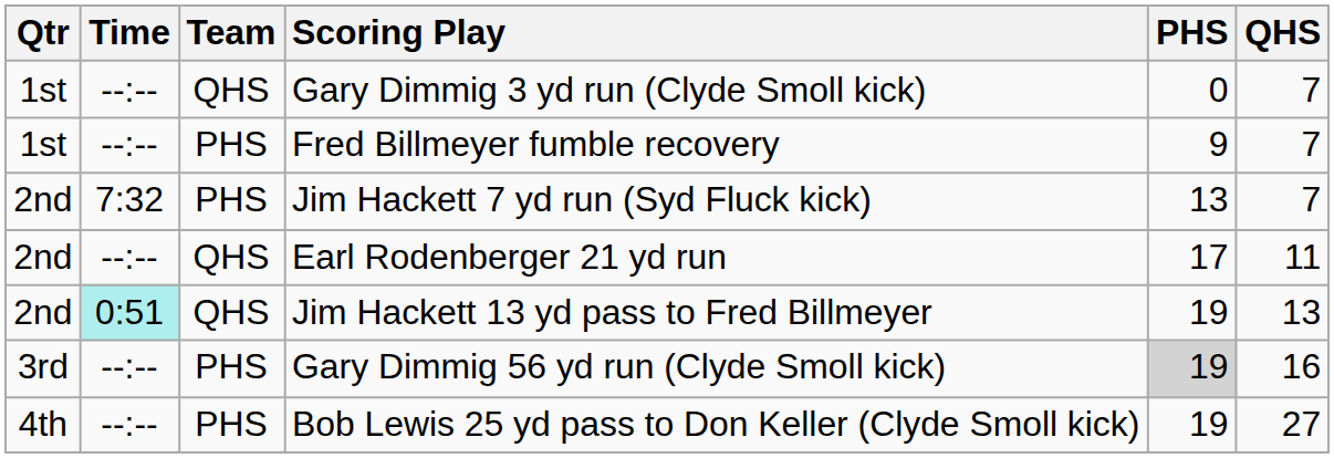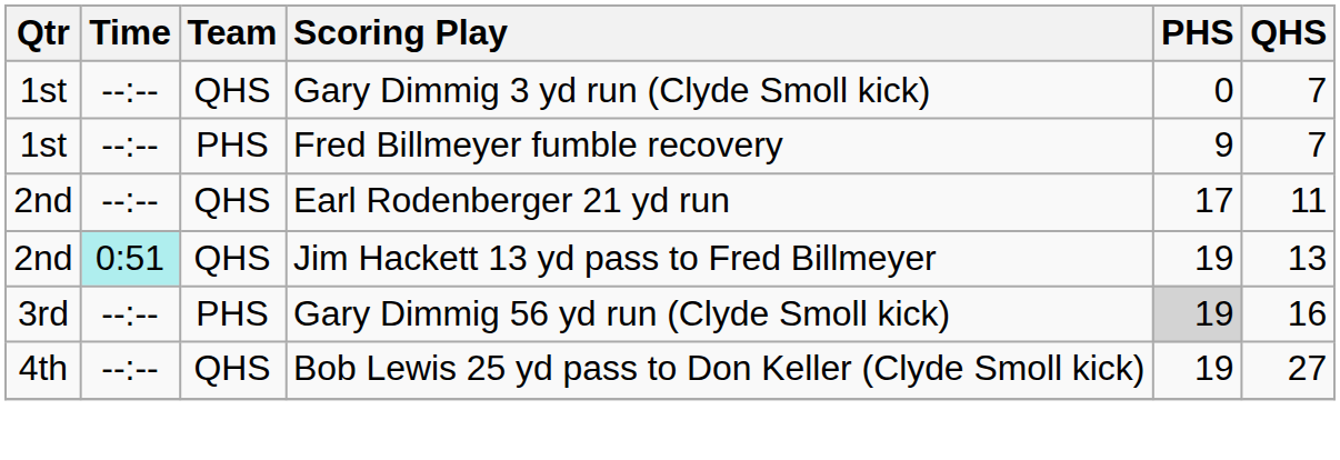- row: 2nd | 7:32 | PHS | Jim Hackett 7 yd run (Syd Fluck kick) | 13 | 7
Bob Lewis 25 yd pass to Don Keller (Clyde Smoll kick) | Team: PHS -> QHS
